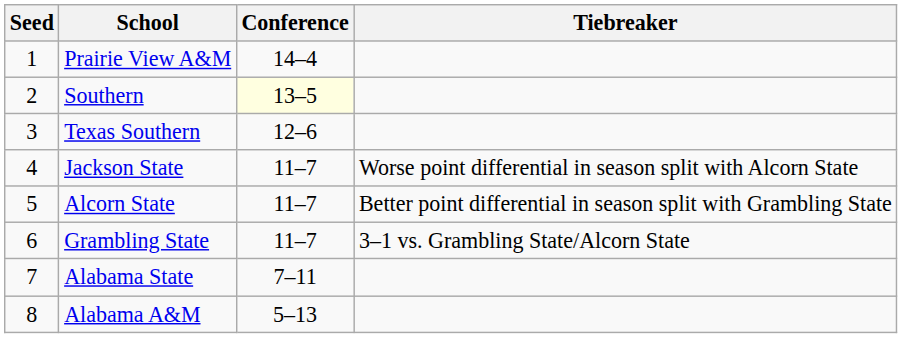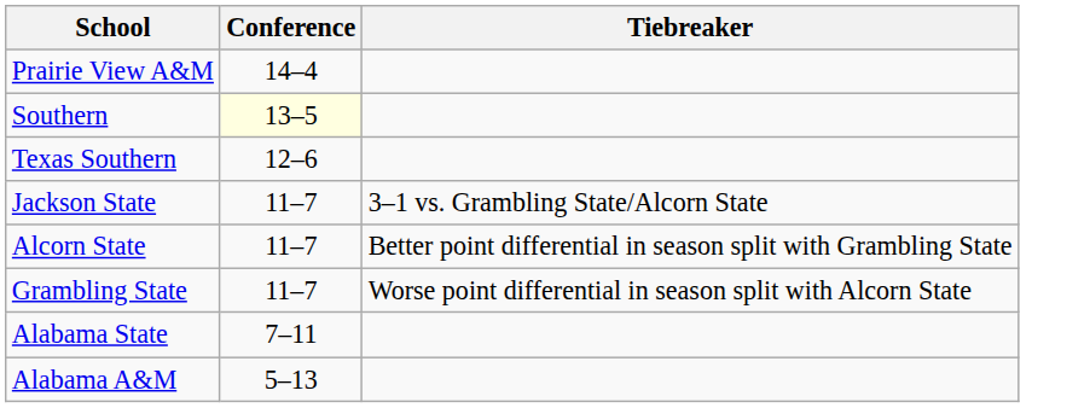- column: Seed | 1 | 2 | 3 | 4 | 5 | 6 | 7 | 8
Jackson State | Tiebreaker: Worse point differential in season split with Alcorn State -> 3–1 vs. Grambling State/Alcorn State
Grambling State | Tiebreaker: 3–1 vs. Grambling State/Alcorn State -> Worse point differential in season split with Alcorn State
